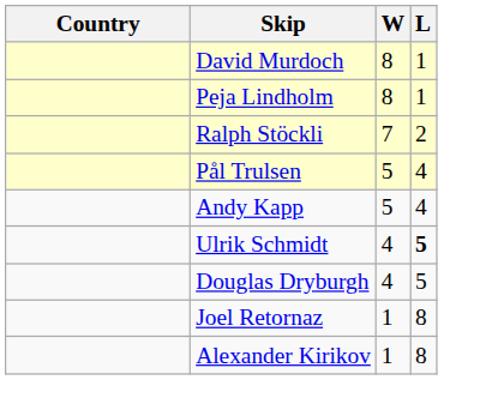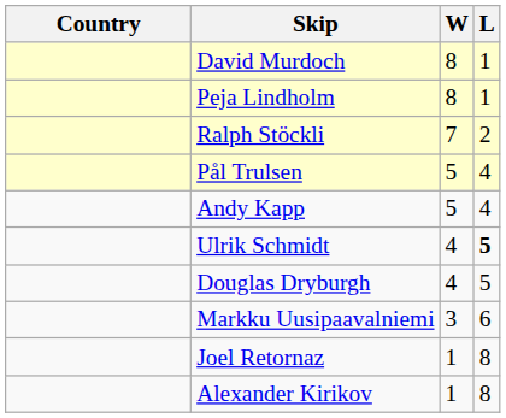+ row: Markku Uusipaavalniemi | 3 | 6
